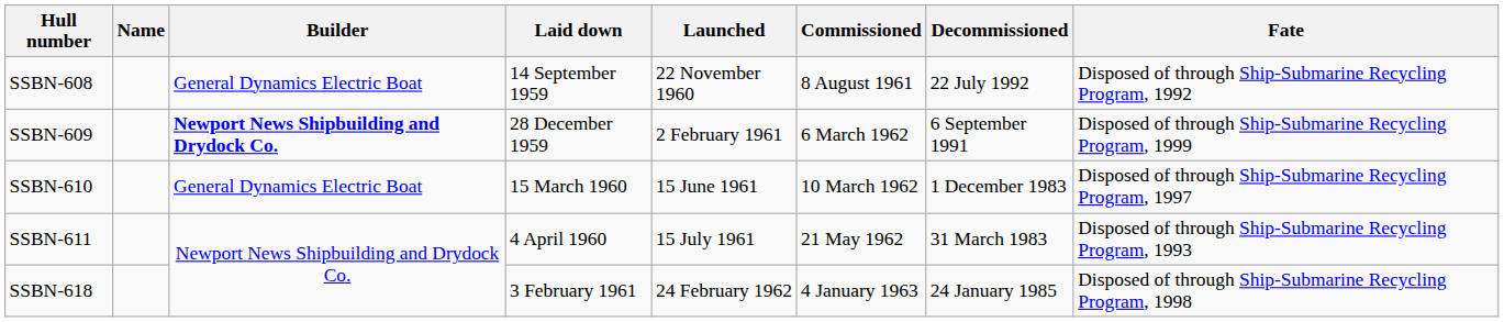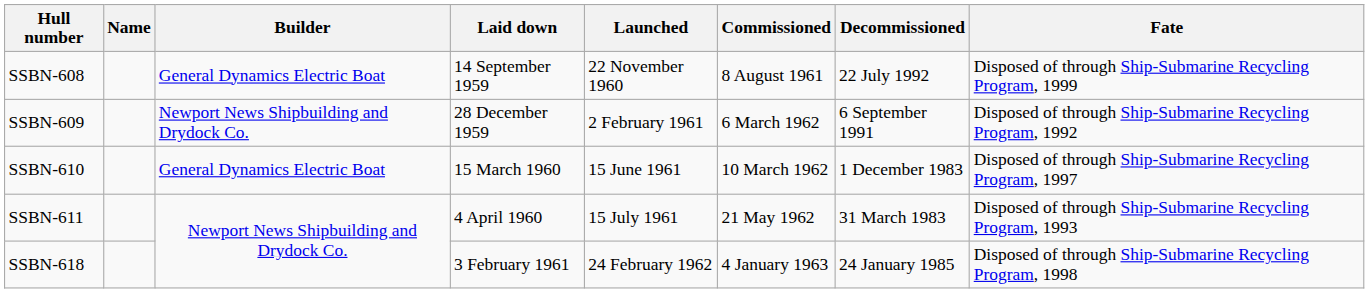SSBN-608 | Fate: Disposed of through Ship-Submarine Recycling Program, 1992 -> Disposed of through Ship-Submarine Recycling Program, 1999
SSBN-609 | Builder: bold -> normal
SSBN-609 | Fate: Disposed of through Ship-Submarine Recycling Program, 1999 -> Disposed of through Ship-Submarine Recycling Program, 1992
